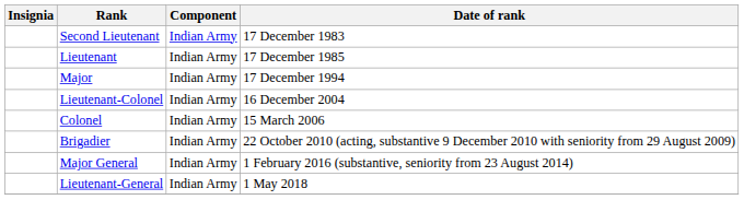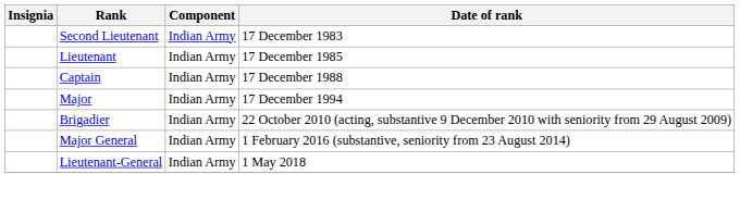+ row: Captain | Indian Army | 17 December 1988
- row: Lieutenant-Colonel | Indian Army | 16 December 2004
- row: Colonel | Indian Army | 15 March 2006
